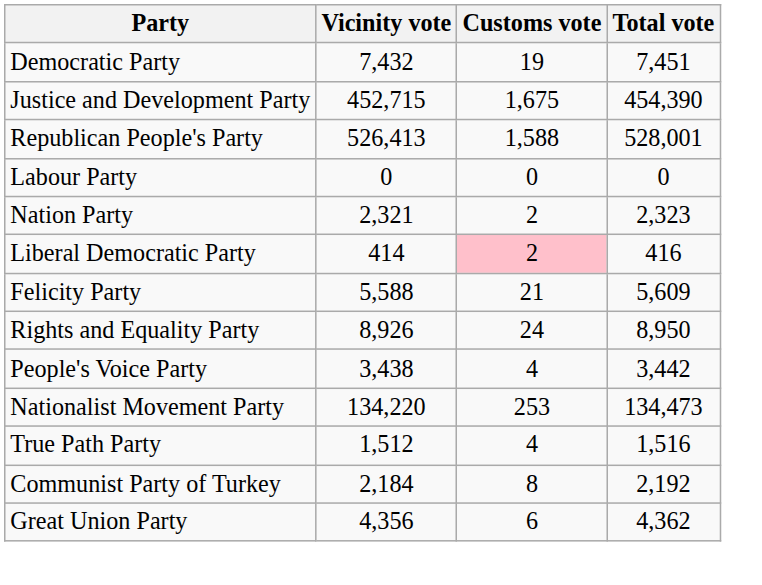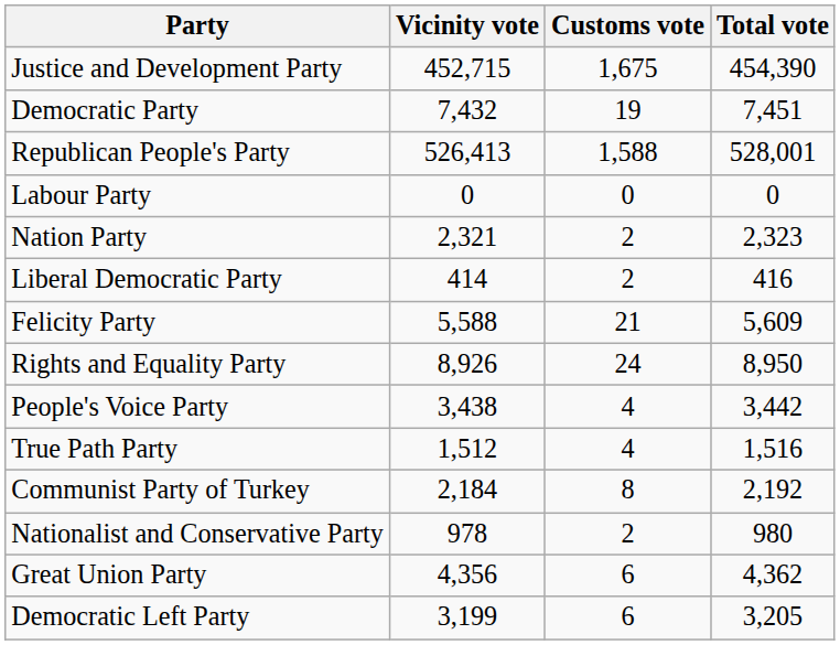rows swapped: Justice and Development Party <-> Democratic Party
Liberal Democratic Party | Customs vote: pink background -> no background
- row: Nationalist Movement Party | 134,220 | 253 | 134,473
+ row: Nationalist and Conservative Party | 978 | 2 | 980
+ row: Democratic Left Party | 3,199 | 6 | 3,205
